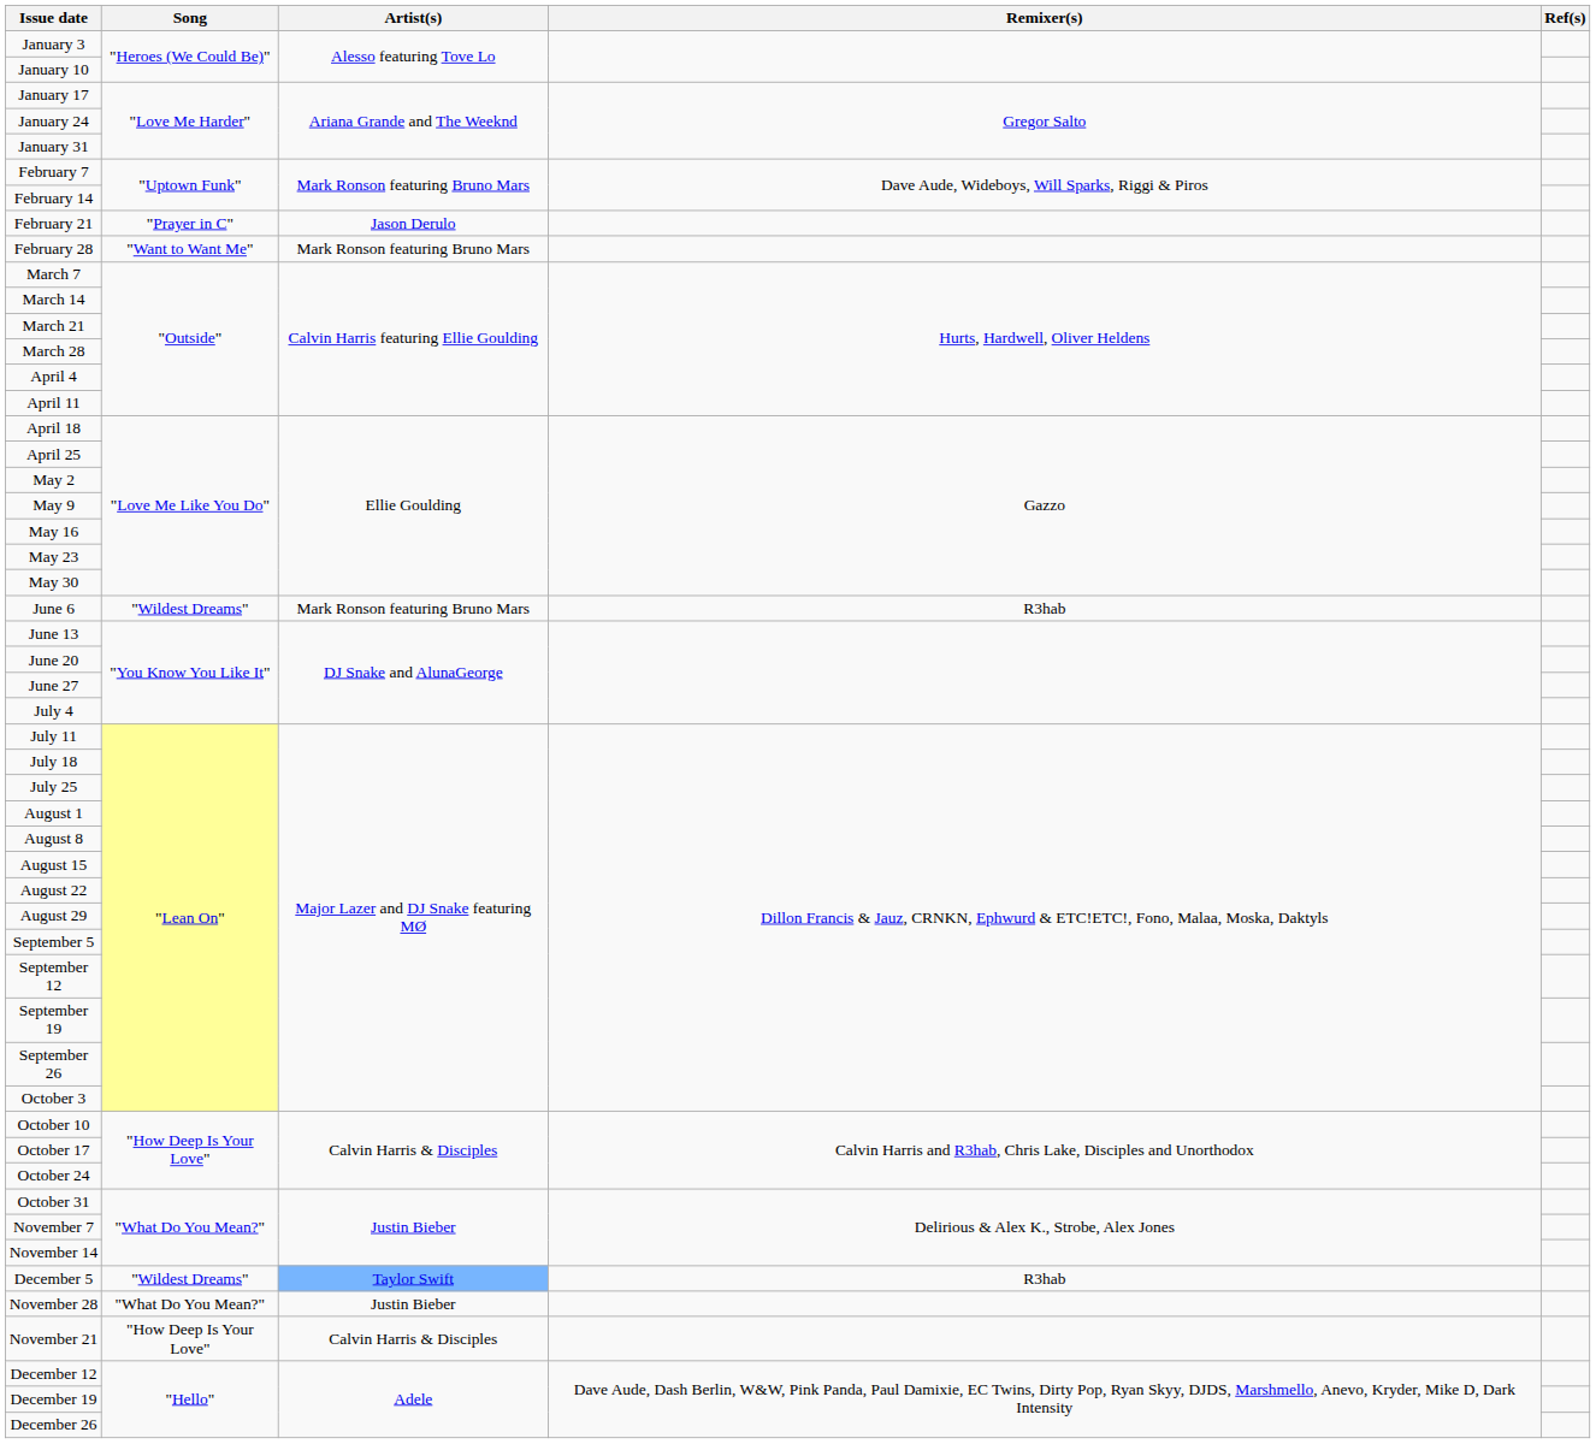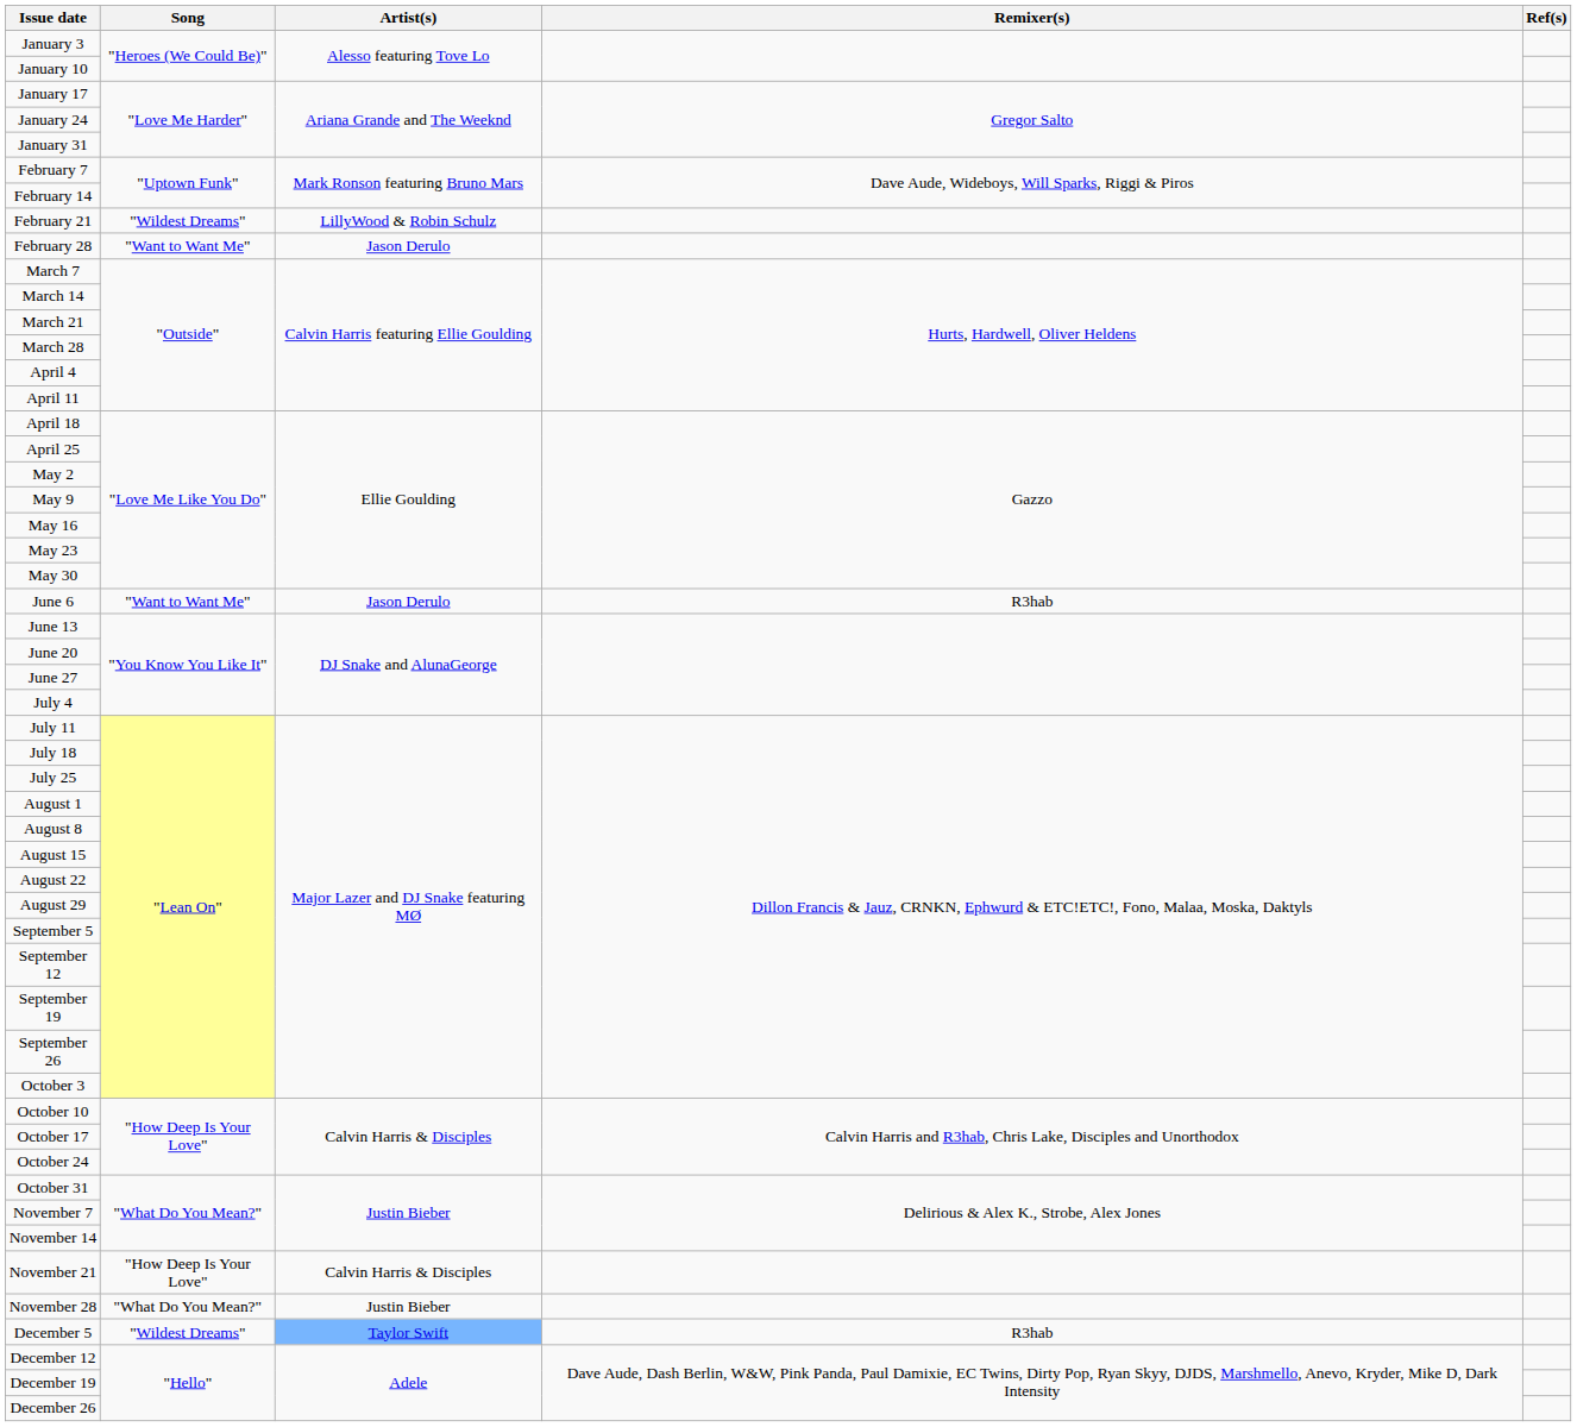February 21 | Song: "Prayer in C" -> "Wildest Dreams"
February 21 | Artist(s): Jason Derulo -> LillyWood & Robin Schulz
February 28 | Artist(s): Mark Ronson featuring Bruno Mars -> Jason Derulo
June 6 | Song: "Wildest Dreams" -> "Want to Want Me"
June 6 | Artist(s): Mark Ronson featuring Bruno Mars -> Jason Derulo
rows swapped: November 21 <-> December 5
